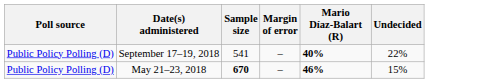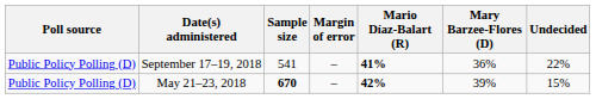+ column: Mary Barzee-Flores (D) | 36% | 39%
September 17–19, 2018 | Mario Díaz-Balart (R): 40% -> 41%
May 21–23, 2018 | Mario Díaz-Balart (R): 46% -> 42%
